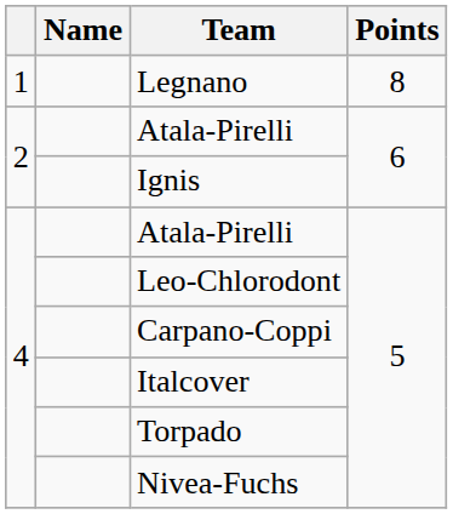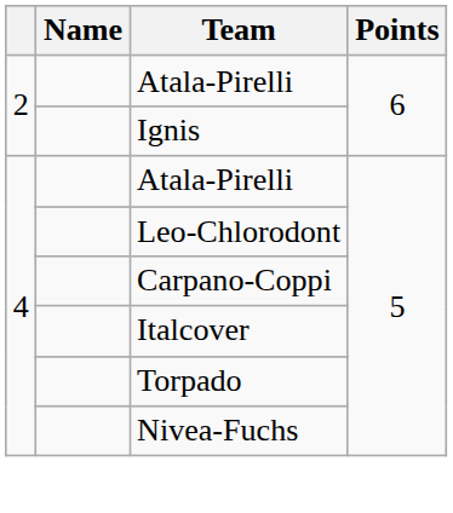- row: 1 | Legnano | 8
